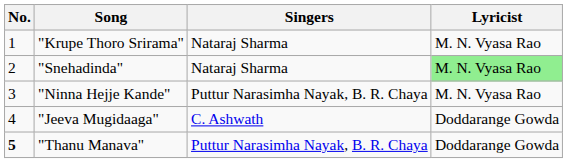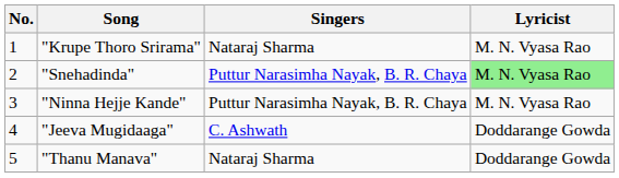"Snehadinda" | Singers: Nataraj Sharma -> Puttur Narasimha Nayak, B. R. Chaya
"Thanu Manava" | No.: bold -> normal
"Thanu Manava" | Singers: Puttur Narasimha Nayak, B. R. Chaya -> Nataraj Sharma
